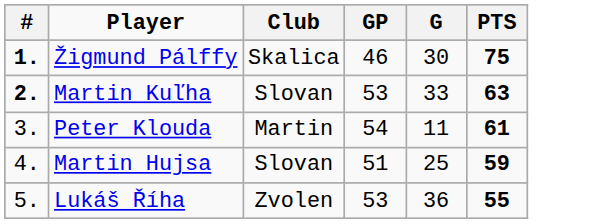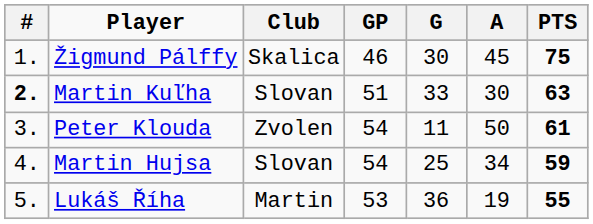+ column: A | 45 | 30 | 50 | 34 | 19
Žigmund Pálffy | #: bold -> normal
Martin Kuľha | GP: 53 -> 51
Peter Klouda | Club: Martin -> Zvolen
Martin Hujsa | GP: 51 -> 54
Lukáš Říha | Club: Zvolen -> Martin
